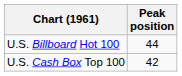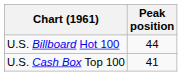U.S. Cash Box Top 100 | Peak position: 42 -> 41
